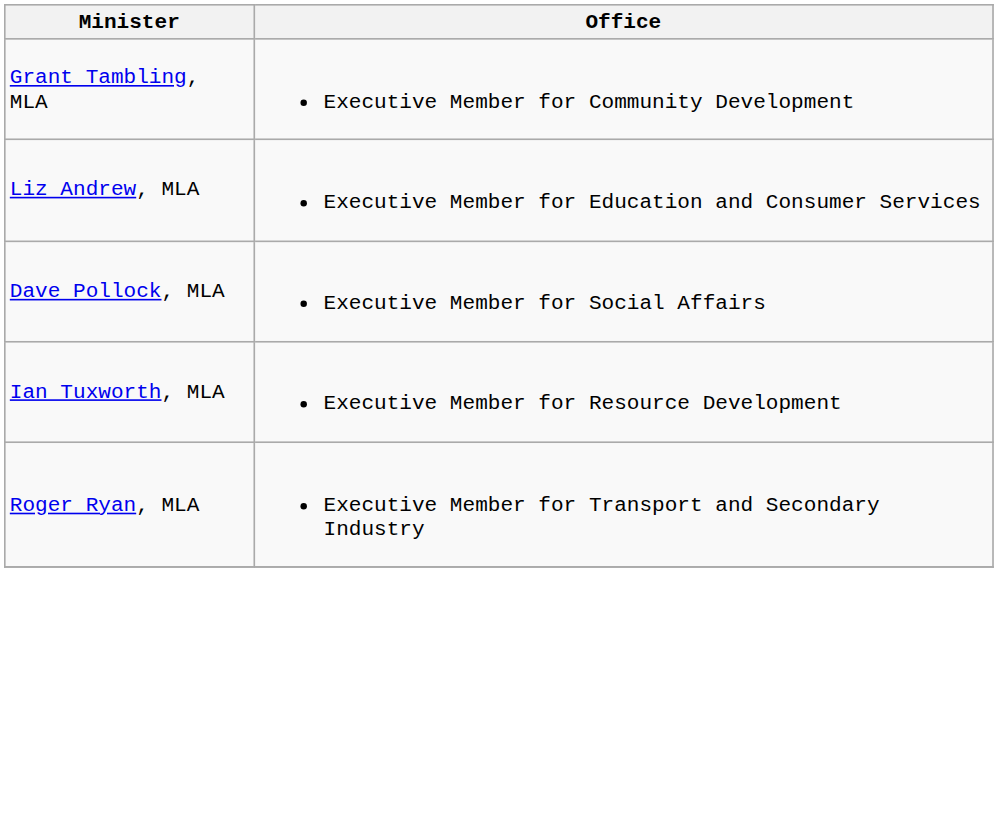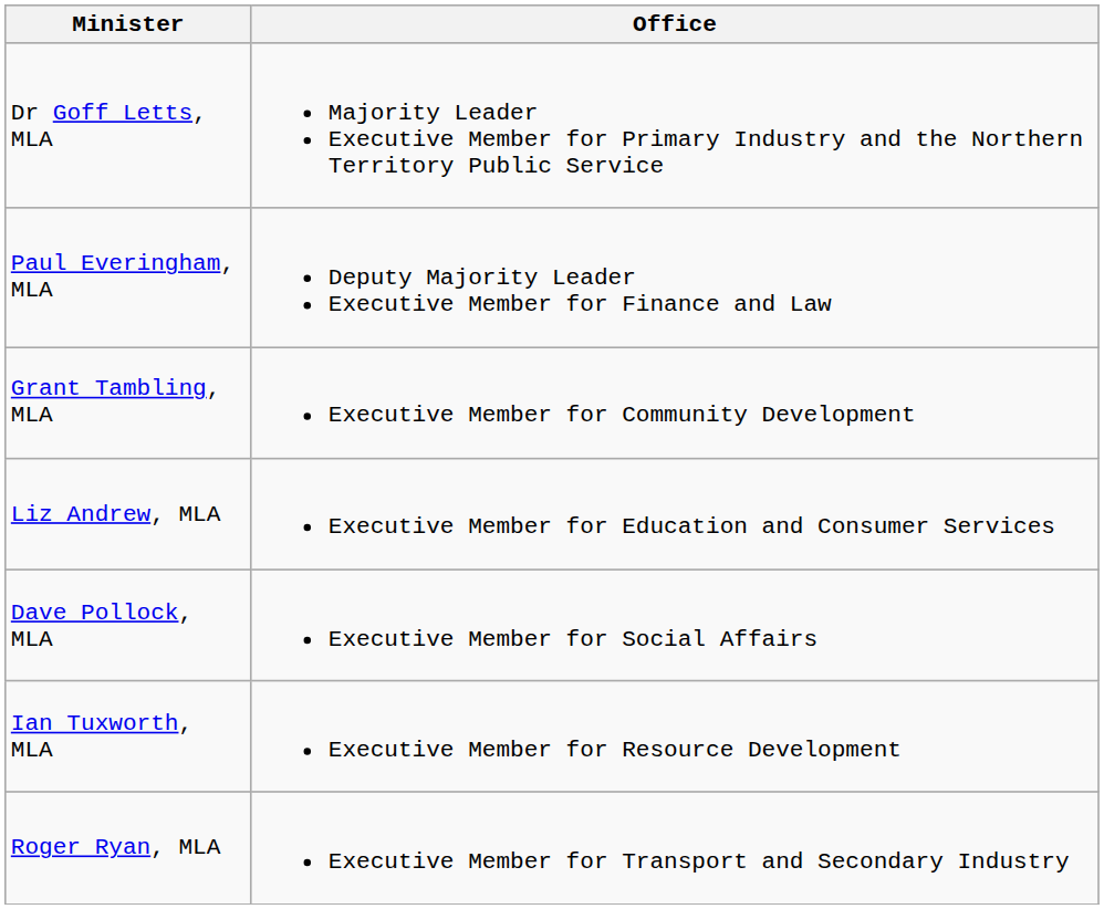+ row: Dr Goff Letts, MLA | Majority Leader Executive Member for Primary Industry and the Northern Territory Public Service
+ row: Paul Everingham, MLA | Deputy Majority Leader Executive Member for Finance and Law
